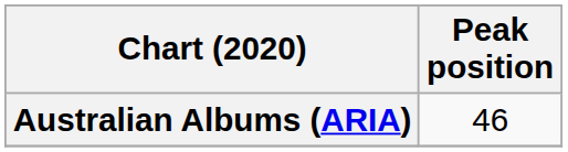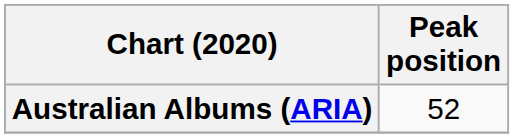Australian Albums (ARIA) | Peak position: 46 -> 52
